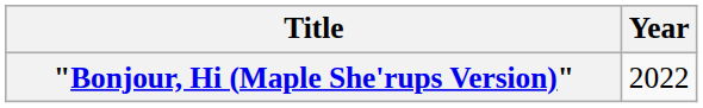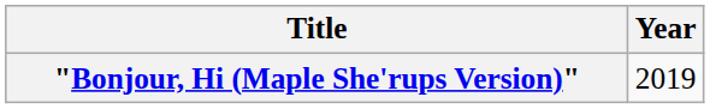"Bonjour, Hi (Maple She'rups Version)" | Year: 2022 -> 2019
